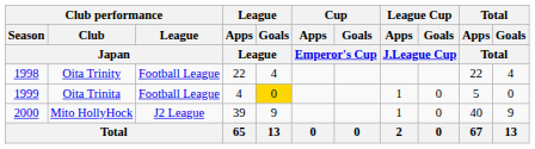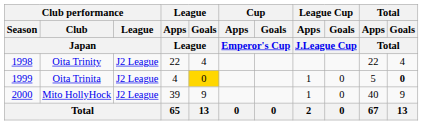Oita Trinity | Club performance / League / Japan: Football League -> J2 League
Oita Trinita | Club performance / League / Japan: Football League -> J2 League
Oita Trinita | Total / Goals / Total: normal -> bold
